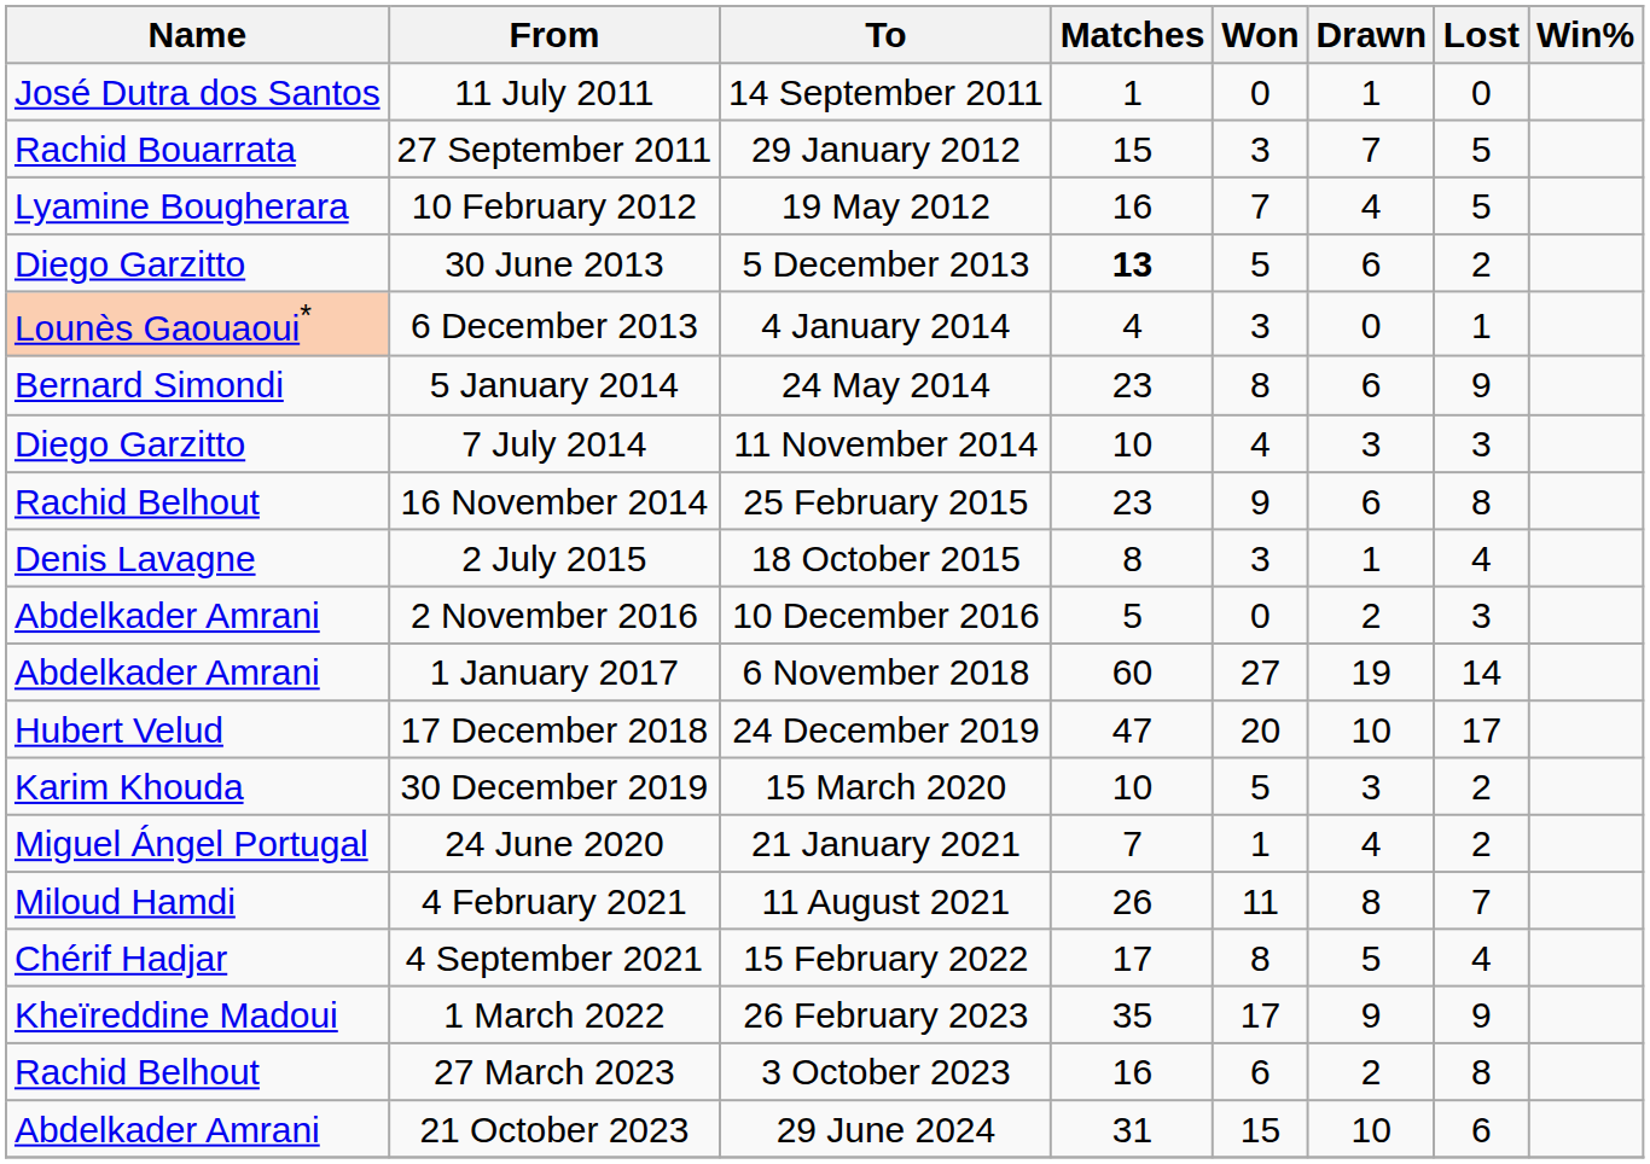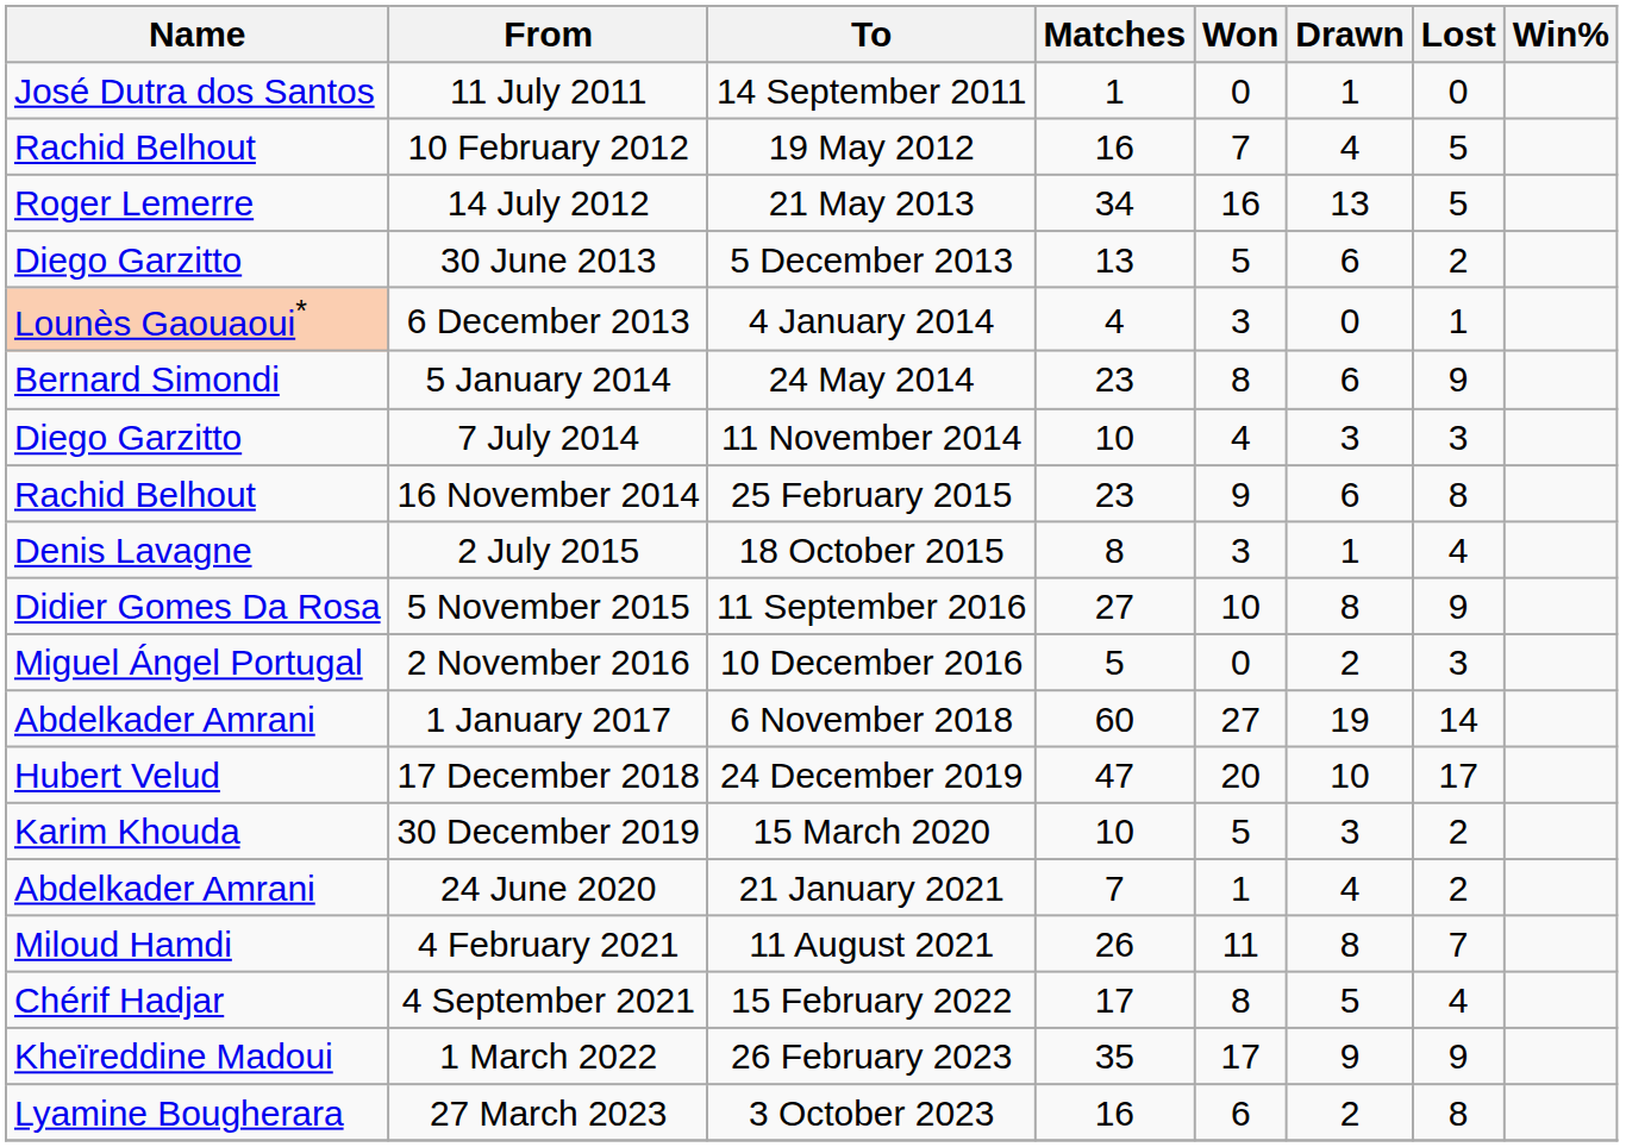- row: Rachid Bouarrata | 27 September 2011 | 29 January 2012 | 15 | 3 | 7 | 5
10 February 2012 | Name: Lyamine Bougherara -> Rachid Belhout
+ row: Roger Lemerre | 14 July 2012 | 21 May 2013 | 34 | 16 | 13 | 5
30 June 2013 | Matches: bold -> normal
+ row: Didier Gomes Da Rosa | 5 November 2015 | 11 September 2016 | 27 | 10 | 8 | 9
2 November 2016 | Name: Abdelkader Amrani -> Miguel Ángel Portugal
24 June 2020 | Name: Miguel Ángel Portugal -> Abdelkader Amrani
27 March 2023 | Name: Rachid Belhout -> Lyamine Bougherara
- row: Abdelkader Amrani | 21 October 2023 | 29 June 2024 | 31 | 15 | 10 | 6
